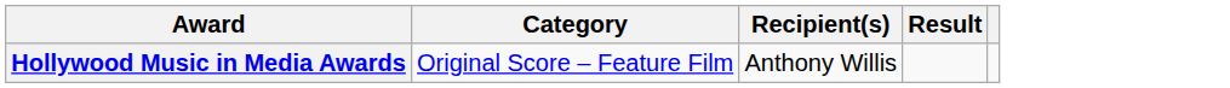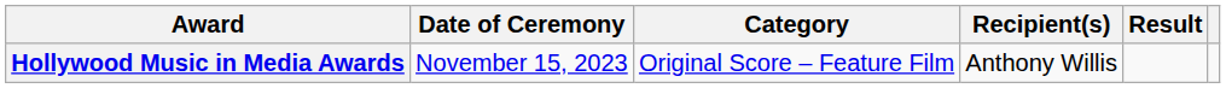+ column: Date of Ceremony | November 15, 2023
